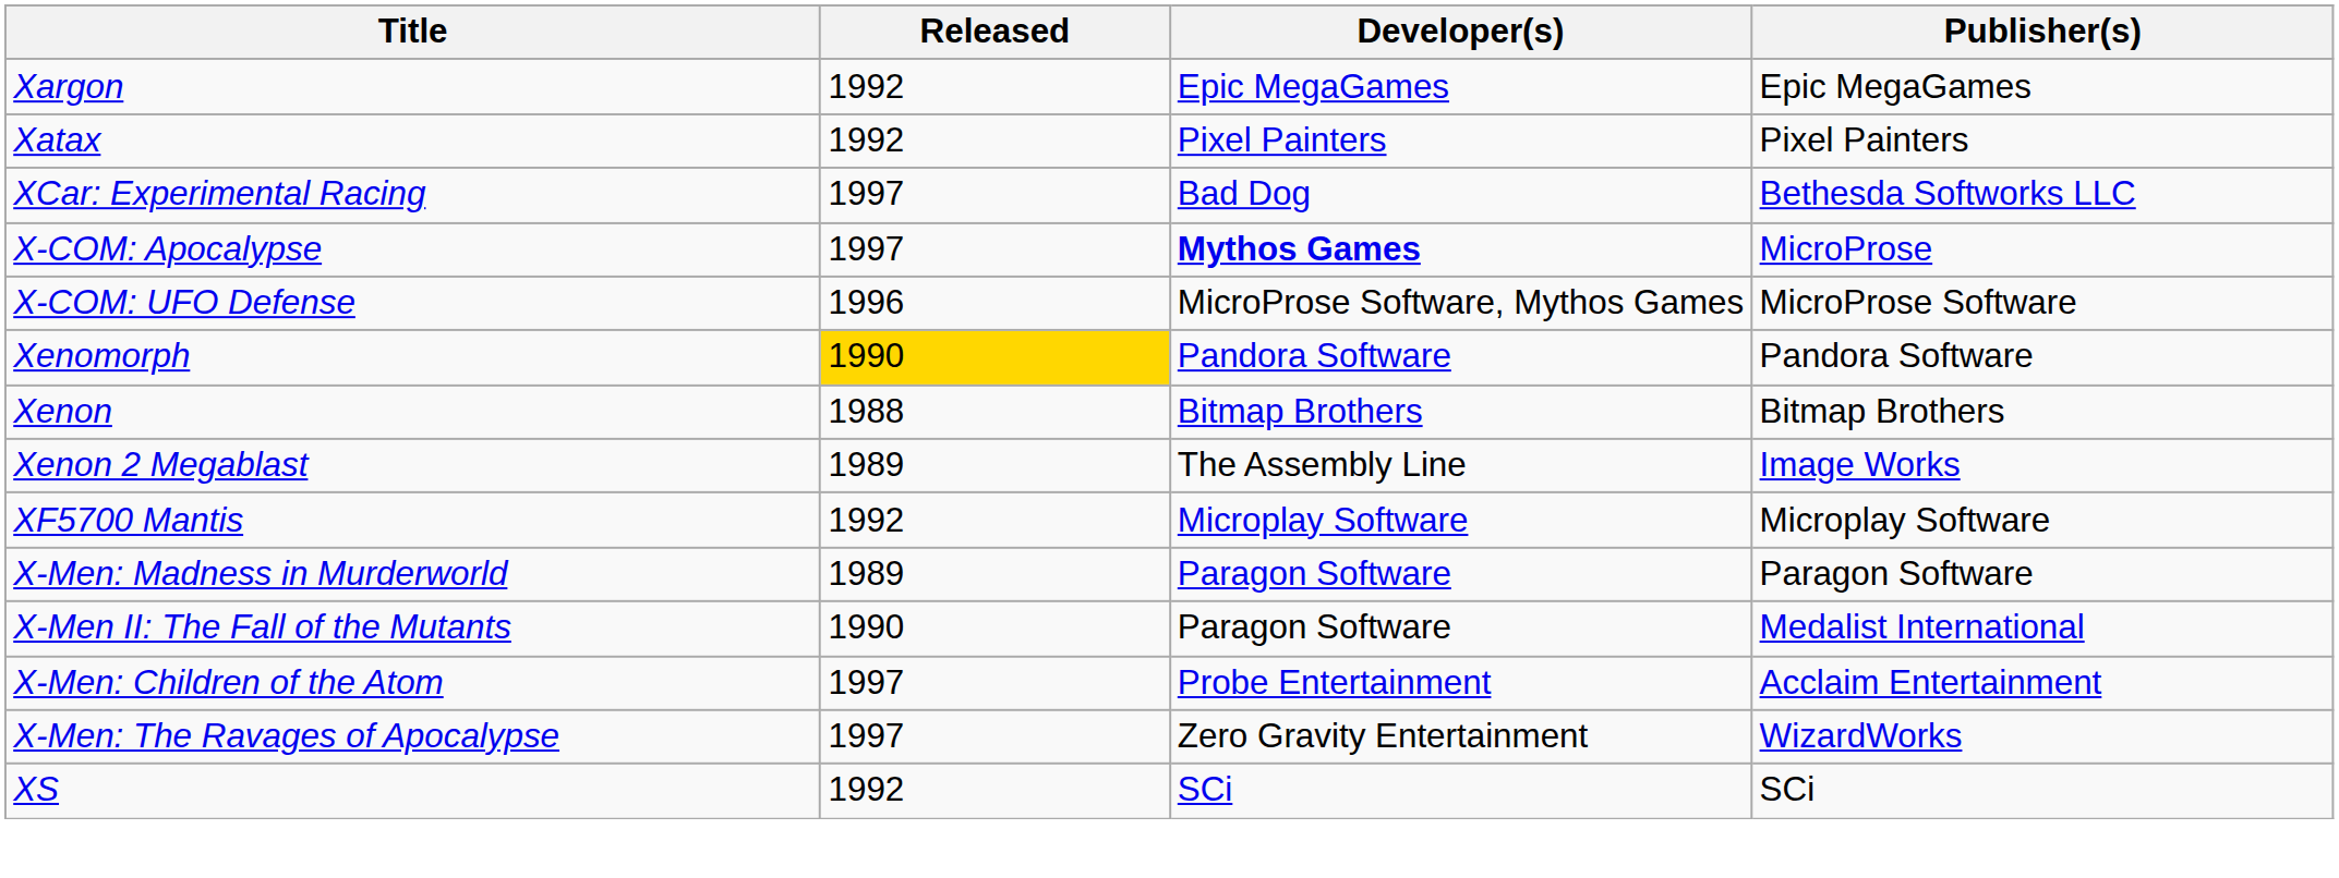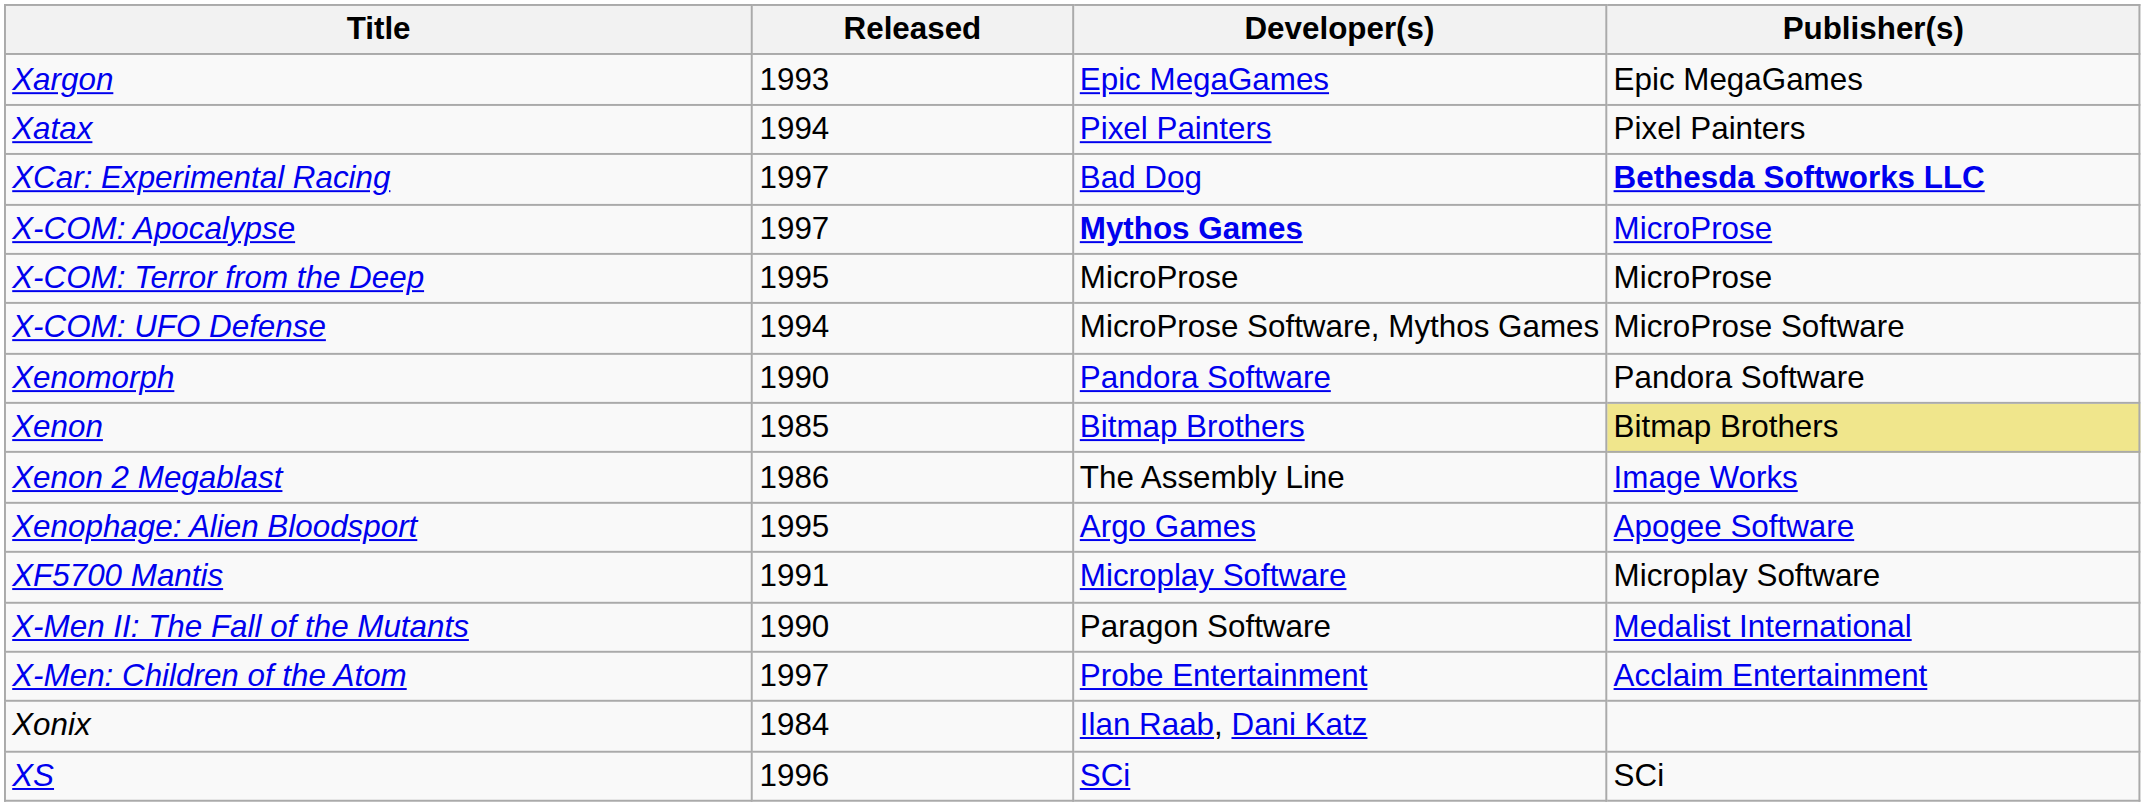Xargon | Released: 1992 -> 1993
Xatax | Released: 1992 -> 1994
XCar: Experimental Racing | Publisher(s): normal -> bold
+ row: X-COM: Terror from the Deep | 1995 | MicroProse | MicroProse
X-COM: UFO Defense | Released: 1996 -> 1994
Xenomorph | Released: gold background -> no background
Xenon | Released: 1988 -> 1985
Xenon | Publisher(s): no background -> khaki background
Xenon 2 Megablast | Released: 1989 -> 1986
+ row: Xenophage: Alien Bloodsport | 1995 | Argo Games | Apogee Software
XF5700 Mantis | Released: 1992 -> 1991
- row: X-Men: Madness in Murderworld | 1989 | Paragon Software | Paragon Software
- row: X-Men: The Ravages of Apocalypse | 1997 | Zero Gravity Entertainment | WizardWorks
+ row: Xonix | 1984 | Ilan Raab, Dani Katz
XS | Released: 1992 -> 1996
